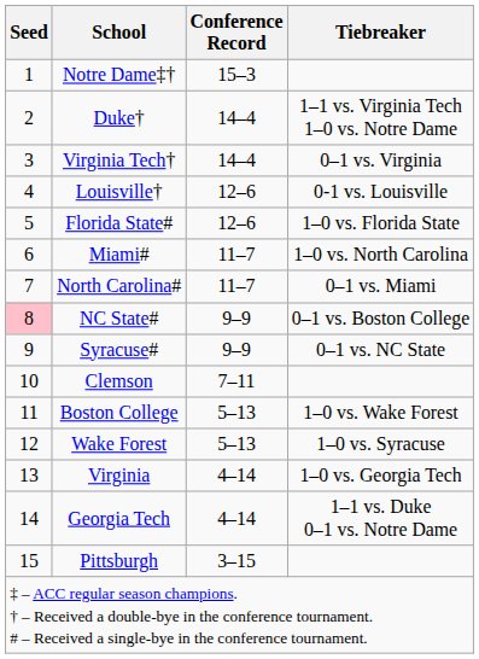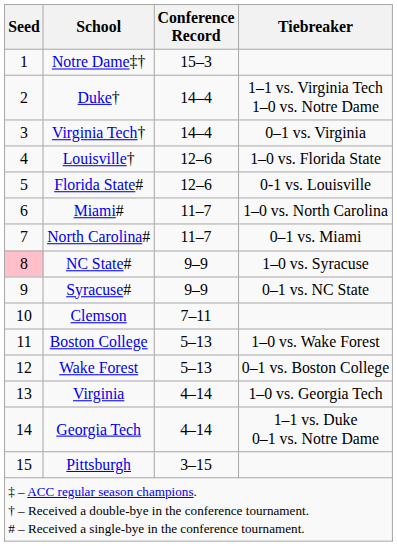Louisville† | Tiebreaker: 0-1 vs. Louisville -> 1–0 vs. Florida State
Florida State# | Tiebreaker: 1–0 vs. Florida State -> 0-1 vs. Louisville
NC State# | Tiebreaker: 0–1 vs. Boston College -> 1–0 vs. Syracuse
Wake Forest | Tiebreaker: 1–0 vs. Syracuse -> 0–1 vs. Boston College
